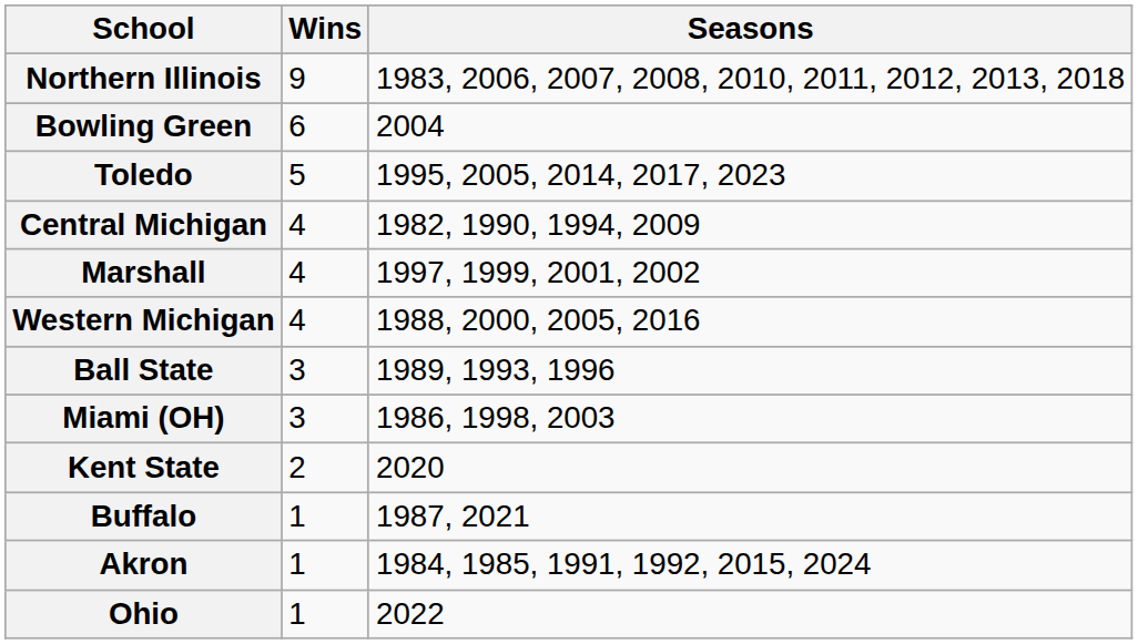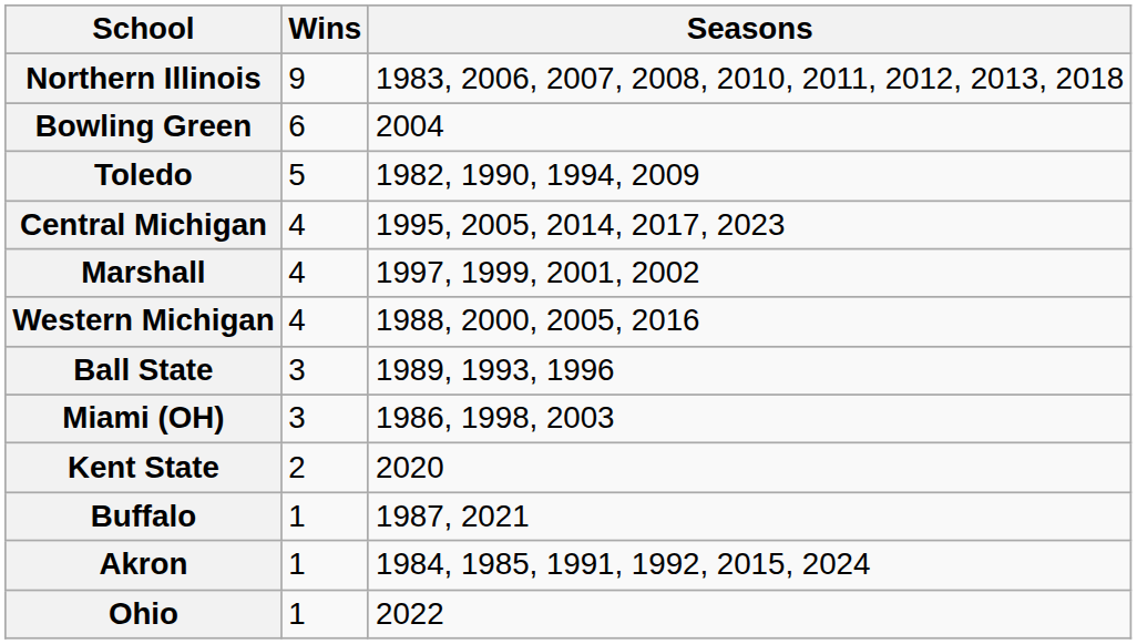Toledo | Seasons: 1995, 2005, 2014, 2017, 2023 -> 1982, 1990, 1994, 2009
Central Michigan | Seasons: 1982, 1990, 1994, 2009 -> 1995, 2005, 2014, 2017, 2023
